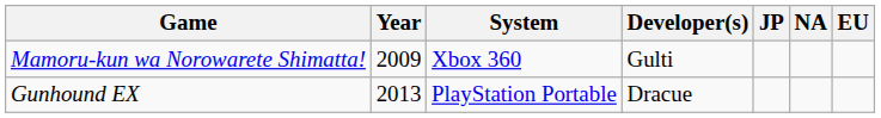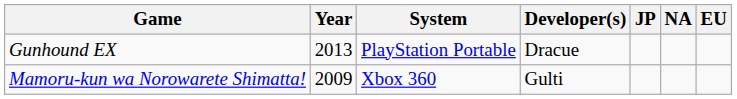rows swapped: Mamoru-kun wa Norowarete Shimatta! <-> Gunhound EX
